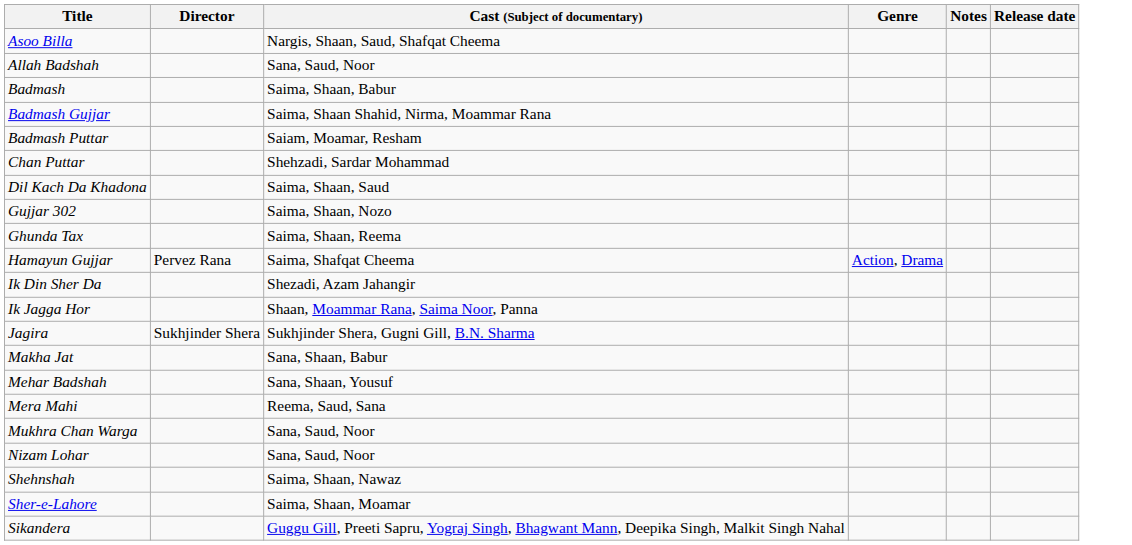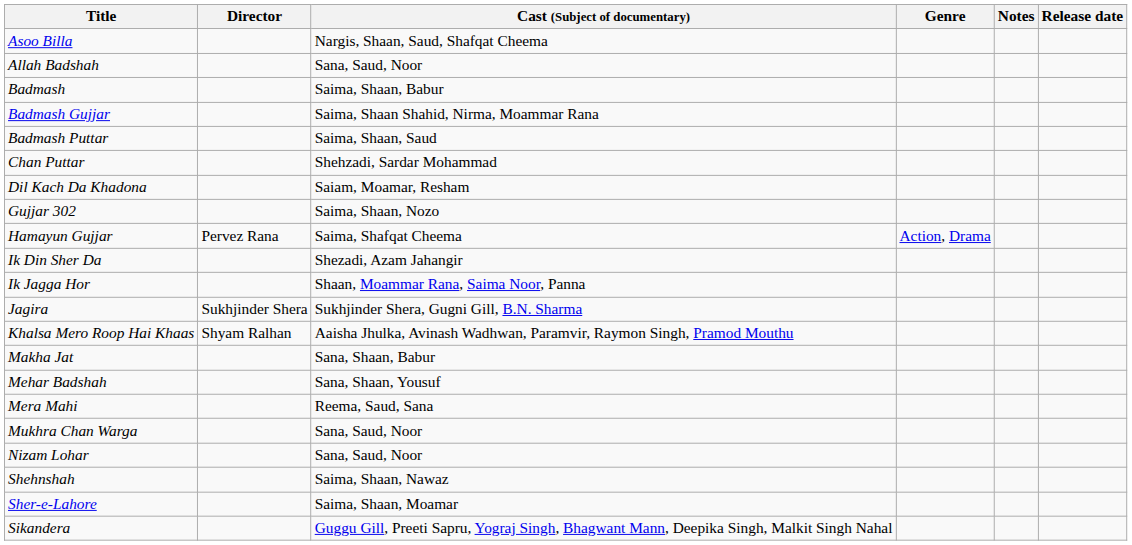Badmash Puttar | Cast (Subject of documentary): Saiam, Moamar, Resham -> Saima, Shaan, Saud
Dil Kach Da Khadona | Cast (Subject of documentary): Saima, Shaan, Saud -> Saiam, Moamar, Resham
- row: Ghunda Tax | Saima, Shaan, Reema
+ row: Khalsa Mero Roop Hai Khaas | Shyam Ralhan | Aaisha Jhulka, Avinash Wadhwan, Paramvir, Raymon Singh, Pramod Mouthu
